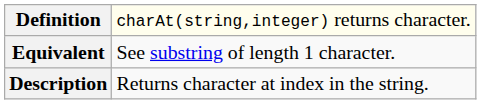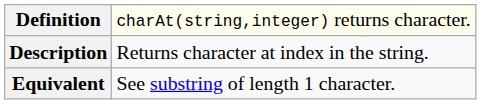rows swapped: Description <-> Equivalent
